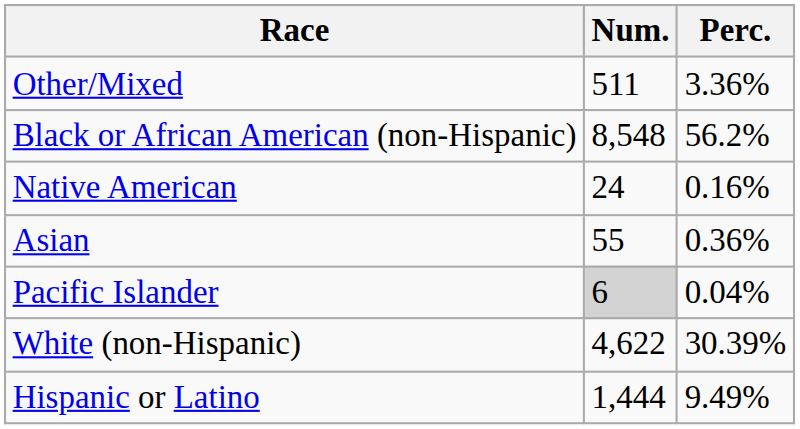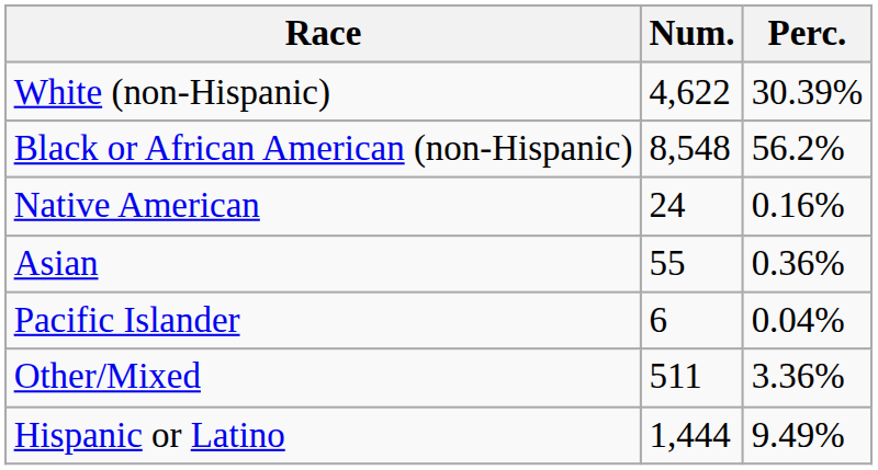rows swapped: White (non-Hispanic) <-> Other/Mixed
Pacific Islander | Num.: lightgrey background -> no background
